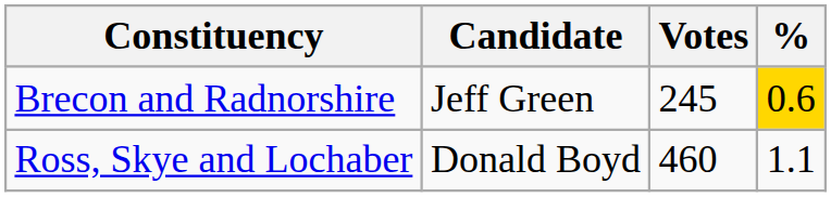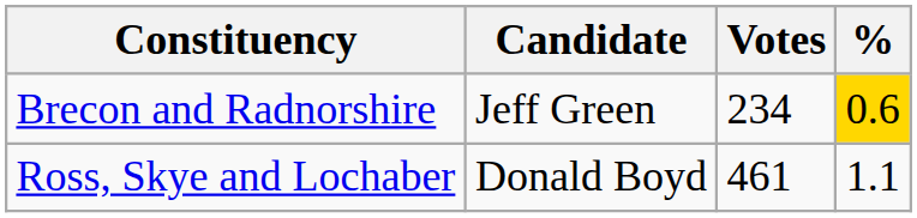Brecon and Radnorshire | Votes: 245 -> 234
Ross, Skye and Lochaber | Votes: 460 -> 461
